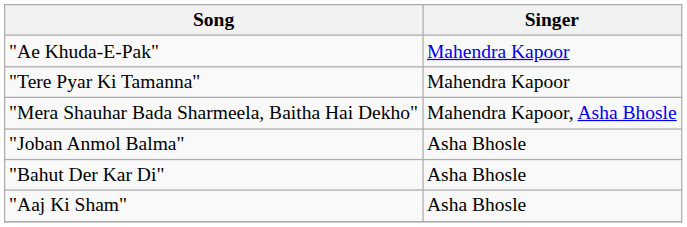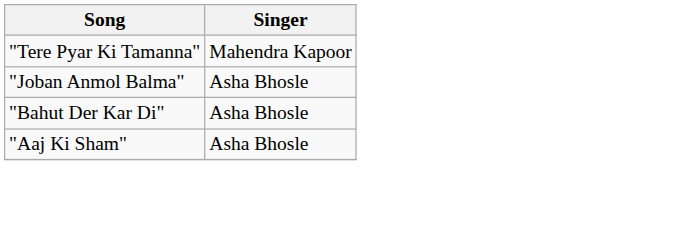- row: "Ae Khuda-E-Pak" | Mahendra Kapoor
- row: "Mera Shauhar Bada Sharmeela, Baitha Hai Dekho" | Mahendra Kapoor, Asha Bhosle
